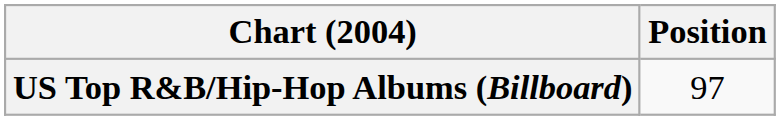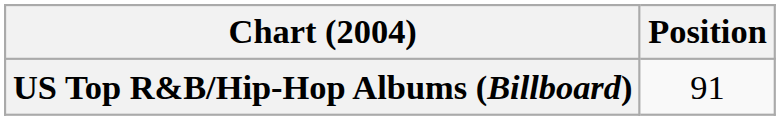US Top R&B/Hip-Hop Albums (Billboard) | Position: 97 -> 91
